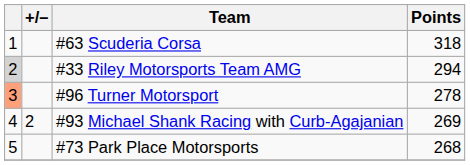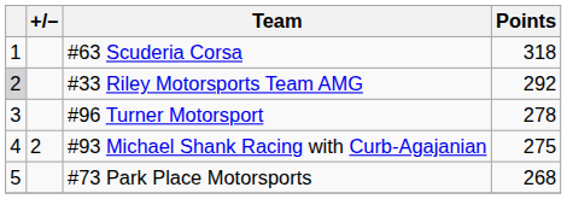#33 Riley Motorsports Team AMG | Points: 294 -> 292
#96 Turner Motorsport | column 1: lightsalmon background -> no background
#93 Michael Shank Racing with Curb-Agajanian | Points: 269 -> 275
